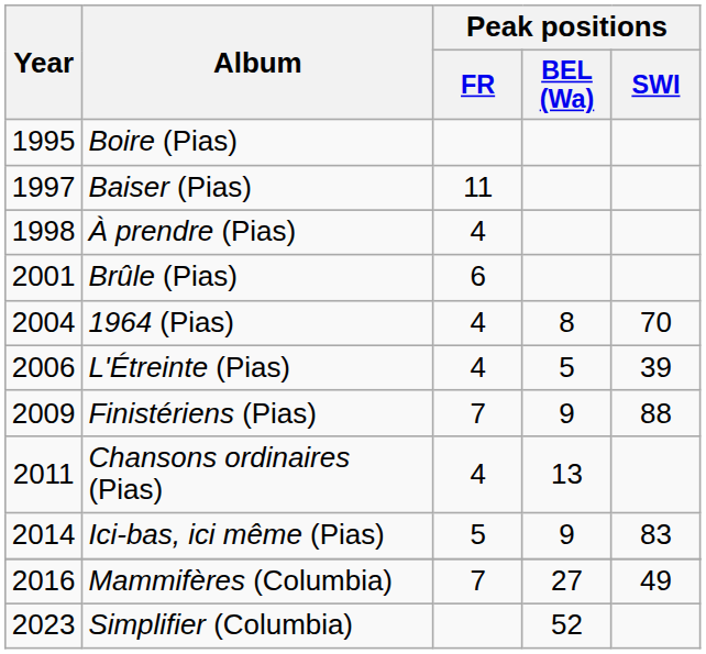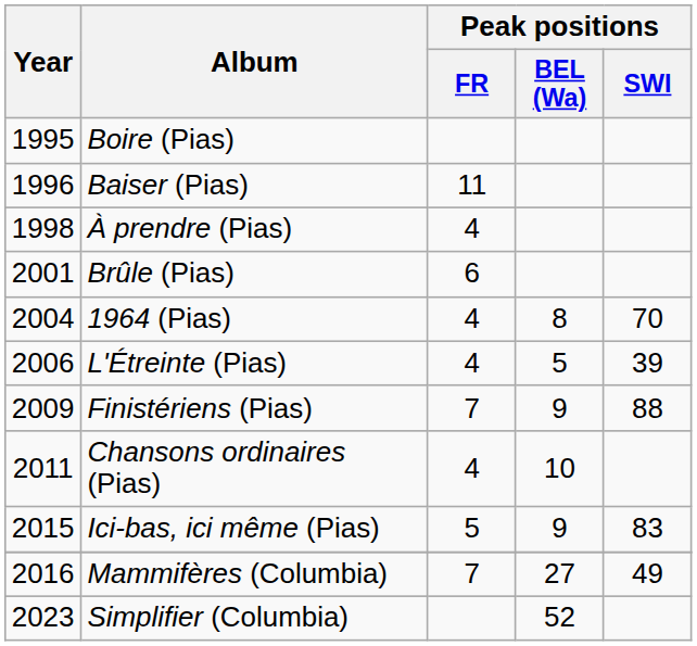Baiser (Pias) | Year: 1997 -> 1996
Chansons ordinaires (Pias) | Peak positions / BEL (Wa): 13 -> 10
Ici-bas, ici même (Pias) | Year: 2014 -> 2015
